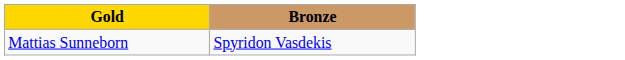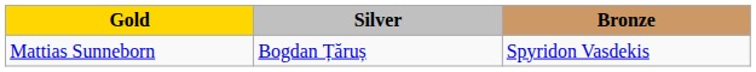+ column: Silver | Bogdan Țăruș
